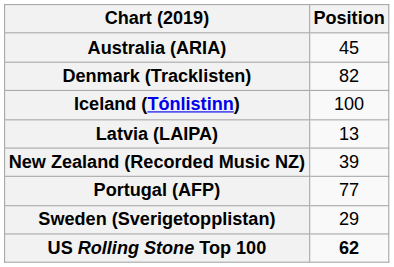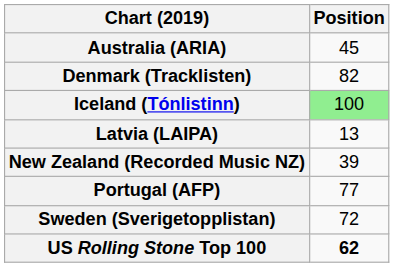Iceland (Tónlistinn) | Position: no background -> lightgreen background
Sweden (Sverigetopplistan) | Position: 29 -> 72
